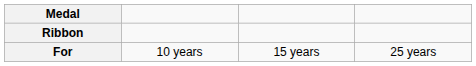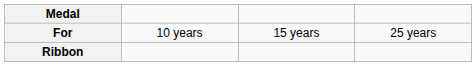rows swapped: Ribbon <-> For
